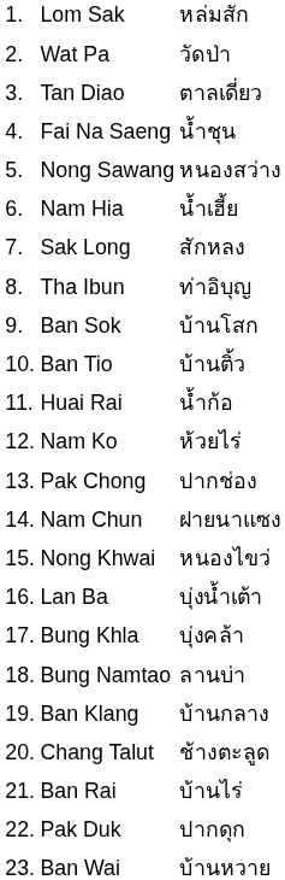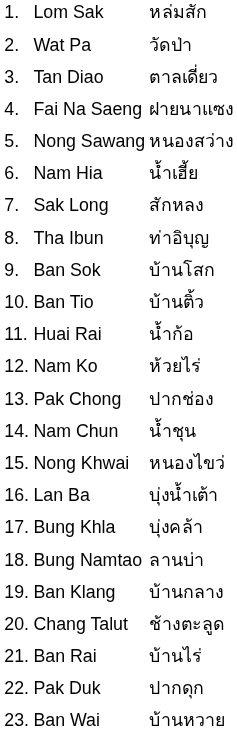Fai Na Saeng | column 3: น้ำชุน -> ฝายนาแซง
Nam Chun | column 3: ฝายนาแซง -> น้ำชุน
